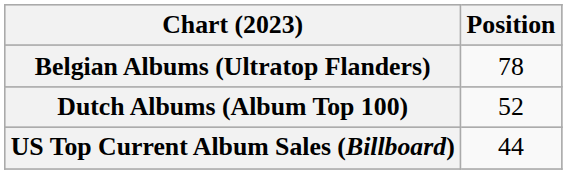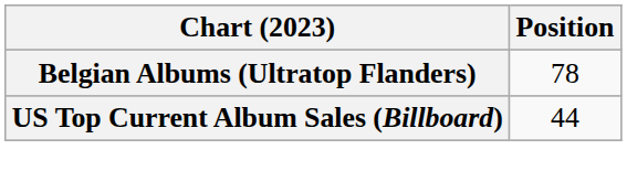- row: Dutch Albums (Album Top 100) | 52
